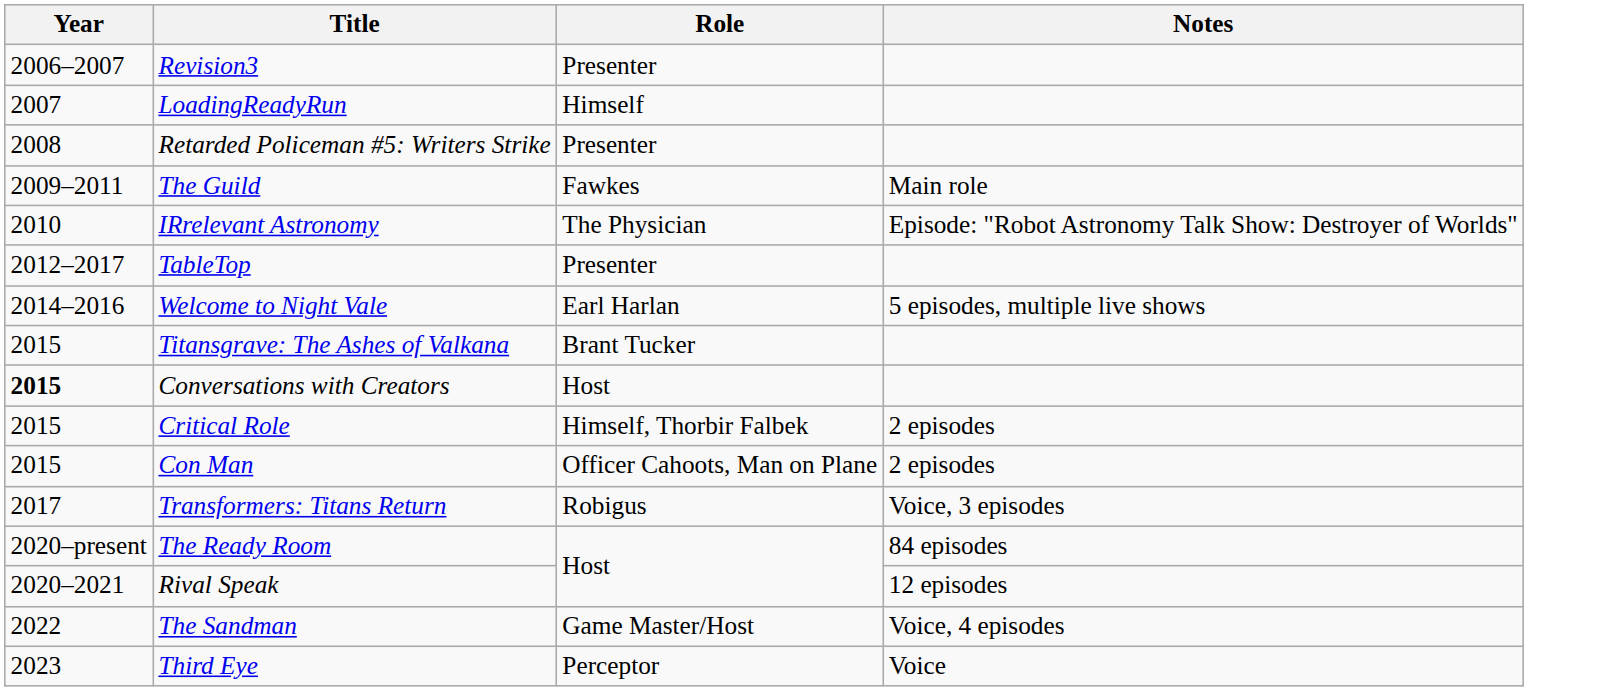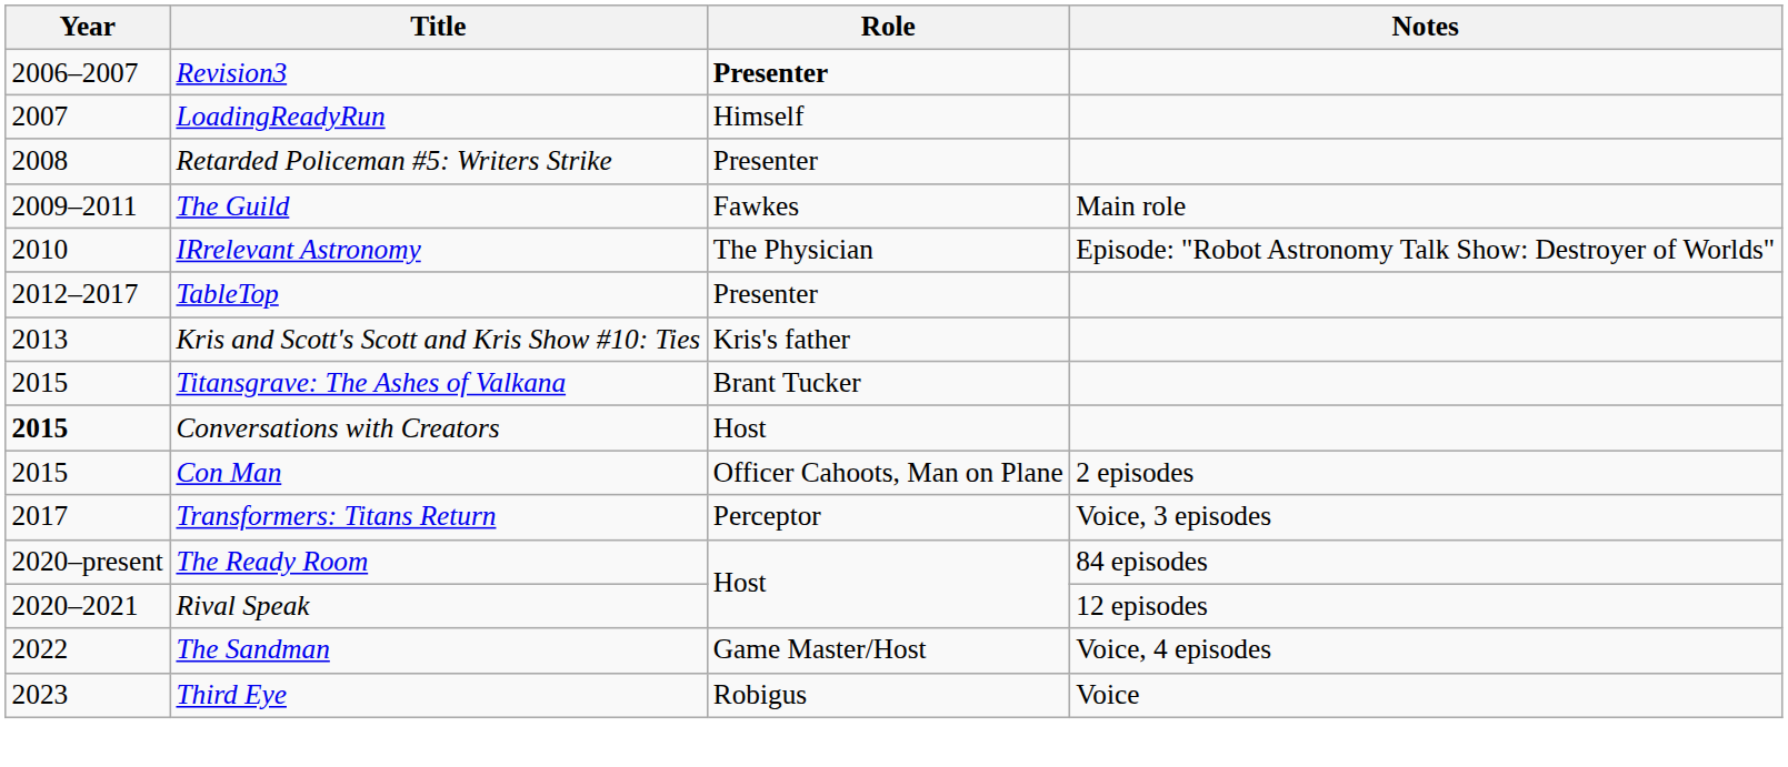Revision3 | Role: normal -> bold
+ row: 2013 | Kris and Scott's Scott and Kris Show #10: Ties | Kris's father
- row: 2014–2016 | Welcome to Night Vale | Earl Harlan | 5 episodes, multiple live shows
- row: 2015 | Critical Role | Himself, Thorbir Falbek | 2 episodes
Transformers: Titans Return | Role: Robigus -> Perceptor
Third Eye | Role: Perceptor -> Robigus
